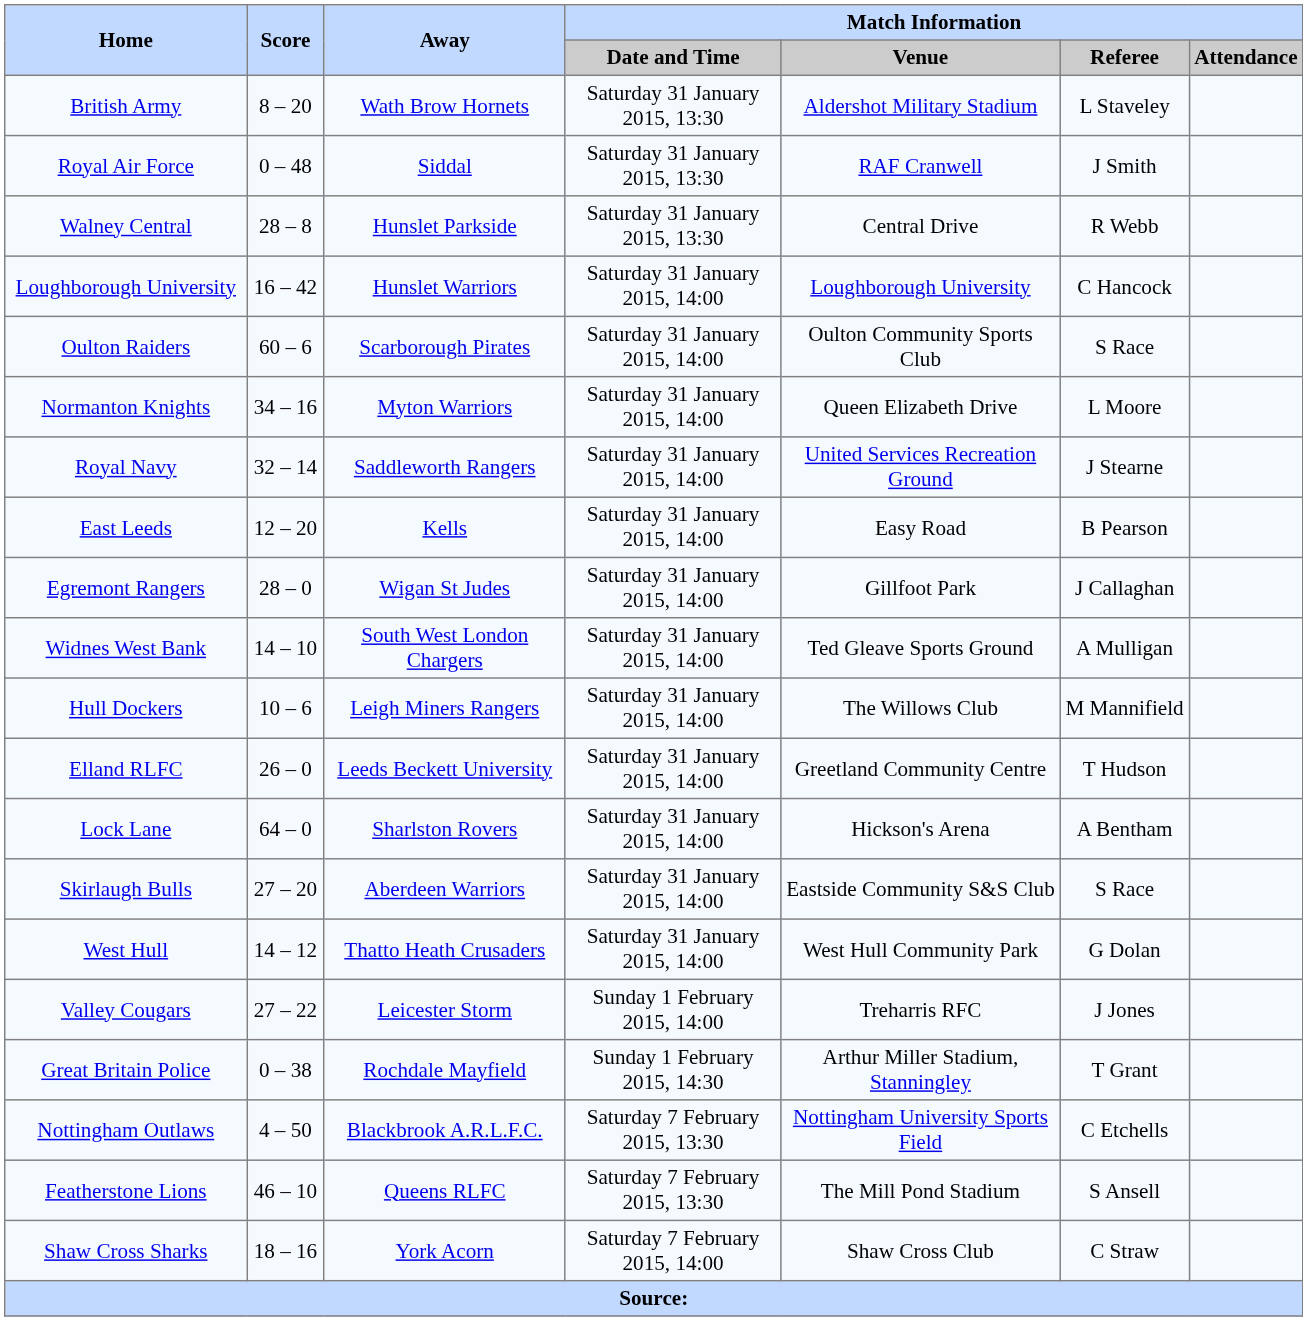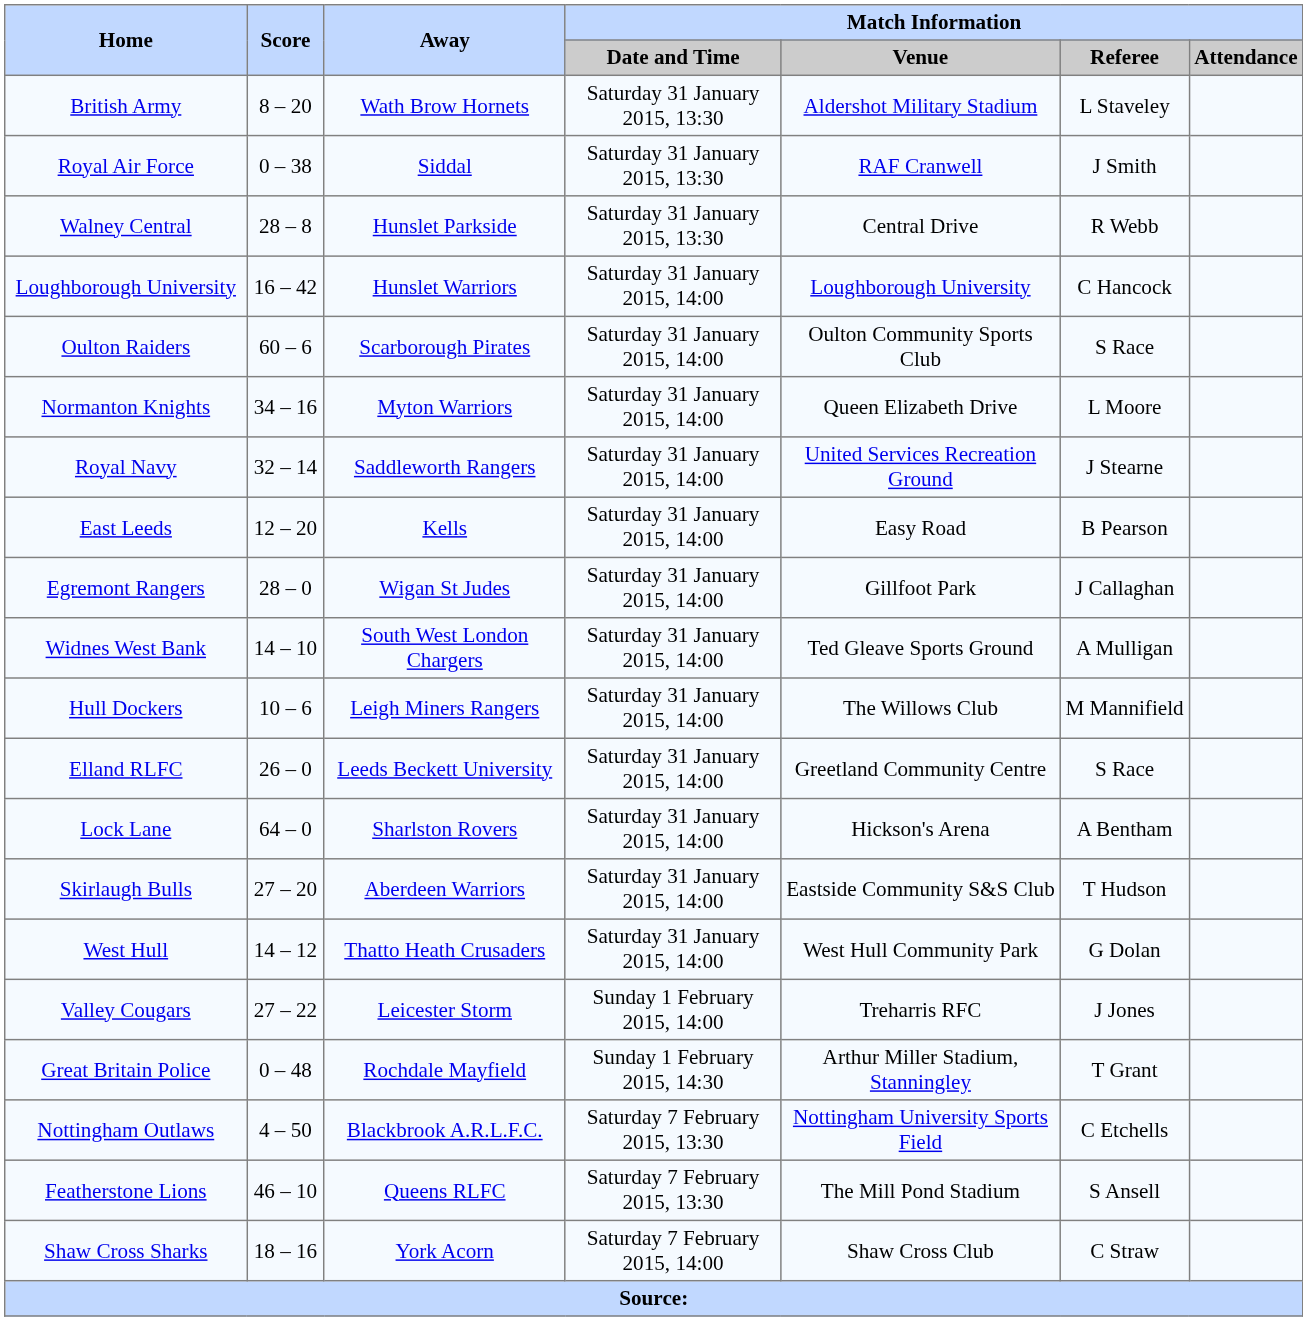Royal Air Force | Score: 0 – 48 -> 0 – 38
Elland RLFC | Match Information / Referee: T Hudson -> S Race
Skirlaugh Bulls | Match Information / Referee: S Race -> T Hudson
Great Britain Police | Score: 0 – 38 -> 0 – 48
